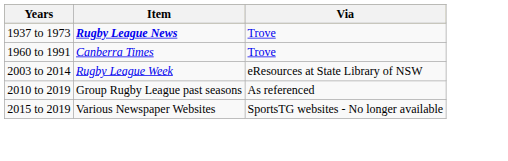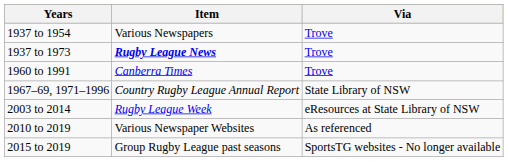+ row: 1937 to 1954 | Various Newspapers | Trove
+ row: 1967–69, 1971–1996 | Country Rugby League Annual Report | State Library of NSW
2010 to 2019 | Item: Group Rugby League past seasons -> Various Newspaper Websites
2015 to 2019 | Item: Various Newspaper Websites -> Group Rugby League past seasons
